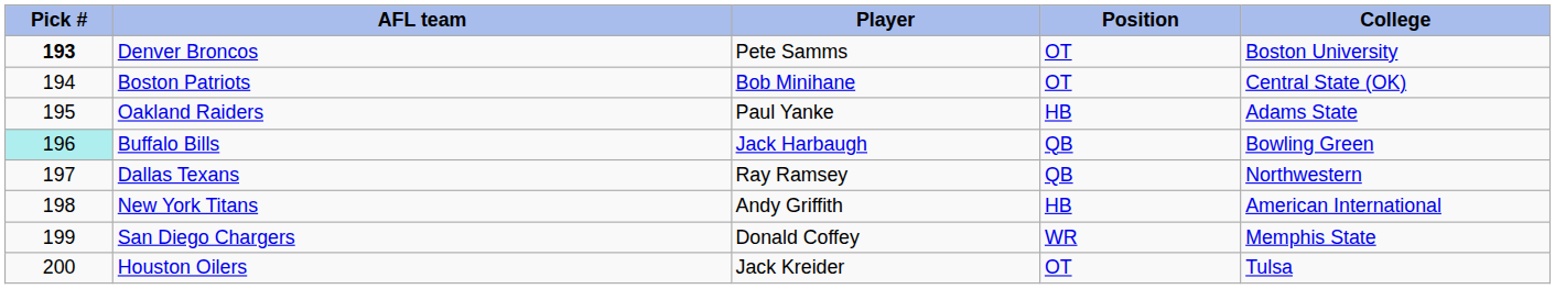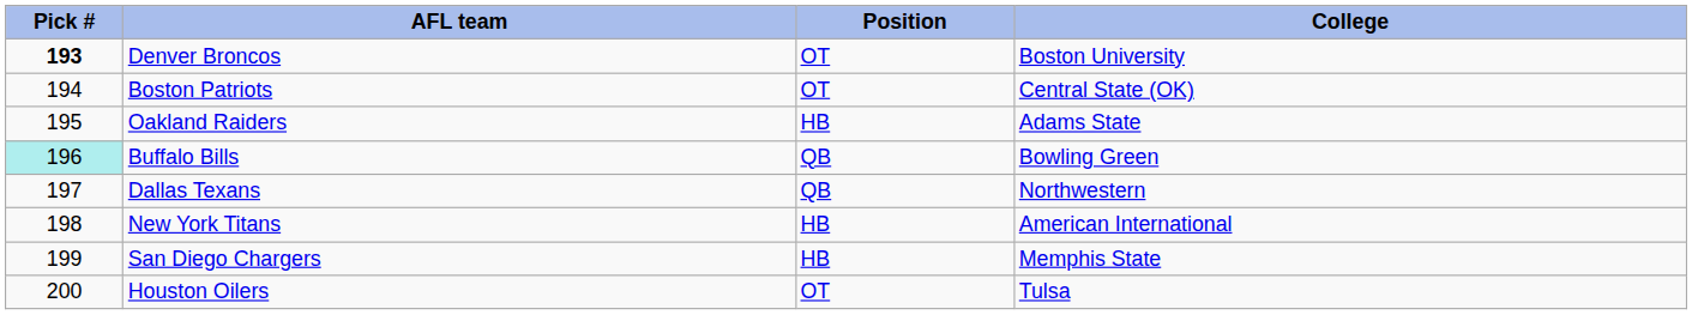- column: Player | Pete Samms | Bob Minihane | Paul Yanke | Jack Harbaugh | Ray Ramsey | Andy Griffith | Donald Coffey | Jack Kreider
San Diego Chargers | Position: WR -> HB
